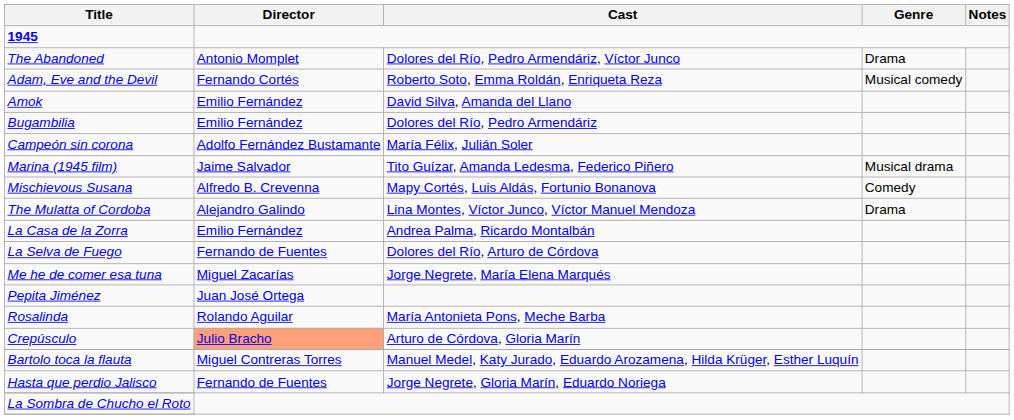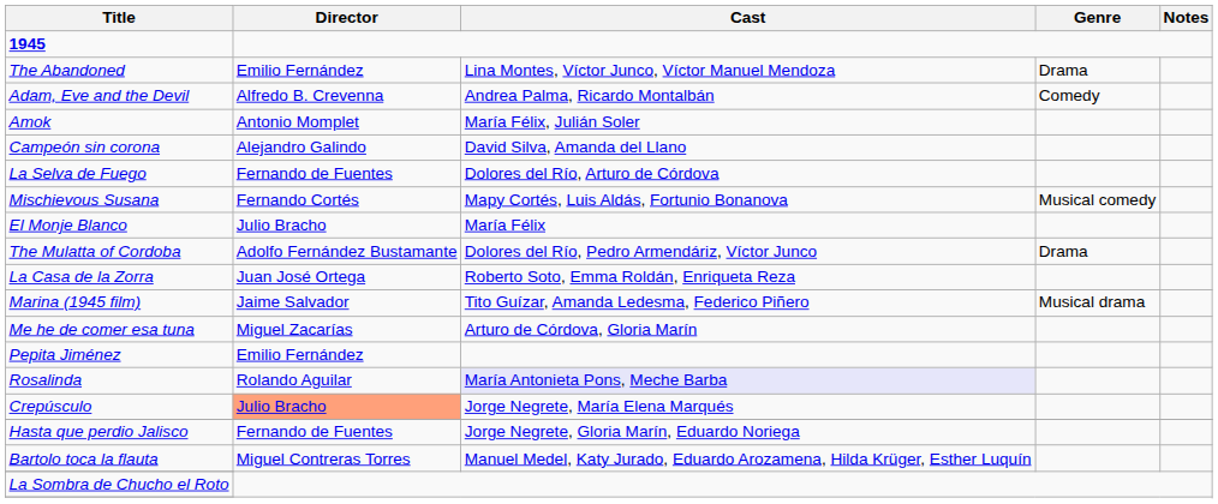The Abandoned | Director: Antonio Momplet -> Emilio Fernández
The Abandoned | Cast: Dolores del Río, Pedro Armendáriz, Víctor Junco -> Lina Montes, Víctor Junco, Víctor Manuel Mendoza
Adam, Eve and the Devil | Director: Fernando Cortés -> Alfredo B. Crevenna
Adam, Eve and the Devil | Cast: Roberto Soto, Emma Roldán, Enriqueta Reza -> Andrea Palma, Ricardo Montalbán
Adam, Eve and the Devil | Genre: Musical comedy -> Comedy
Amok | Director: Emilio Fernández -> Antonio Momplet
Amok | Cast: David Silva, Amanda del Llano -> María Félix, Julián Soler
- row: Bugambilia | Emilio Fernández | Dolores del Río, Pedro Armendáriz
Campeón sin corona | Director: Adolfo Fernández Bustamante -> Alejandro Galindo
Campeón sin corona | Cast: María Félix, Julián Soler -> David Silva, Amanda del Llano
rows swapped: Marina (1945 film) <-> La Selva de Fuego
Mischievous Susana | Director: Alfredo B. Crevenna -> Fernando Cortés
Mischievous Susana | Genre: Comedy -> Musical comedy
+ row: El Monje Blanco | Julio Bracho | María Félix
The Mulatta of Cordoba | Director: Alejandro Galindo -> Adolfo Fernández Bustamante
The Mulatta of Cordoba | Cast: Lina Montes, Víctor Junco, Víctor Manuel Mendoza -> Dolores del Río, Pedro Armendáriz, Víctor Junco
La Casa de la Zorra | Director: Emilio Fernández -> Juan José Ortega
La Casa de la Zorra | Cast: Andrea Palma, Ricardo Montalbán -> Roberto Soto, Emma Roldán, Enriqueta Reza
Me he de comer esa tuna | Cast: Jorge Negrete, María Elena Marqués -> Arturo de Córdova, Gloria Marín
Pepita Jiménez | Director: Juan José Ortega -> Emilio Fernández
Rosalinda | Cast: no background -> lavender background
Crepúsculo | Cast: Arturo de Córdova, Gloria Marín -> Jorge Negrete, María Elena Marqués
rows swapped: Bartolo toca la flauta <-> Hasta que perdio Jalisco
